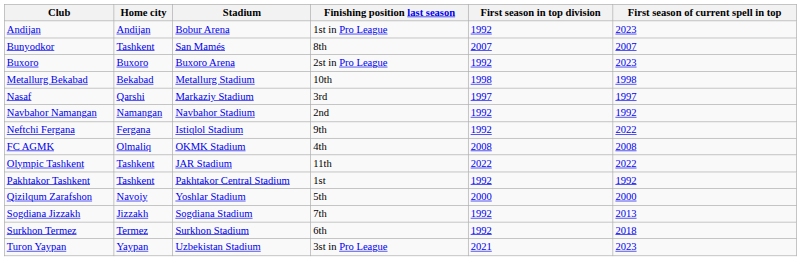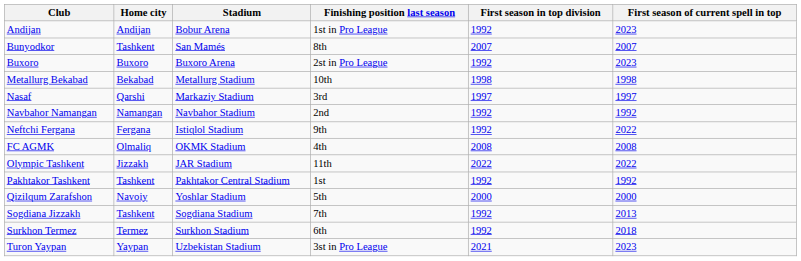Olympic Tashkent | Home city: Tashkent -> Jizzakh
Sogdiana Jizzakh | Home city: Jizzakh -> Tashkent
